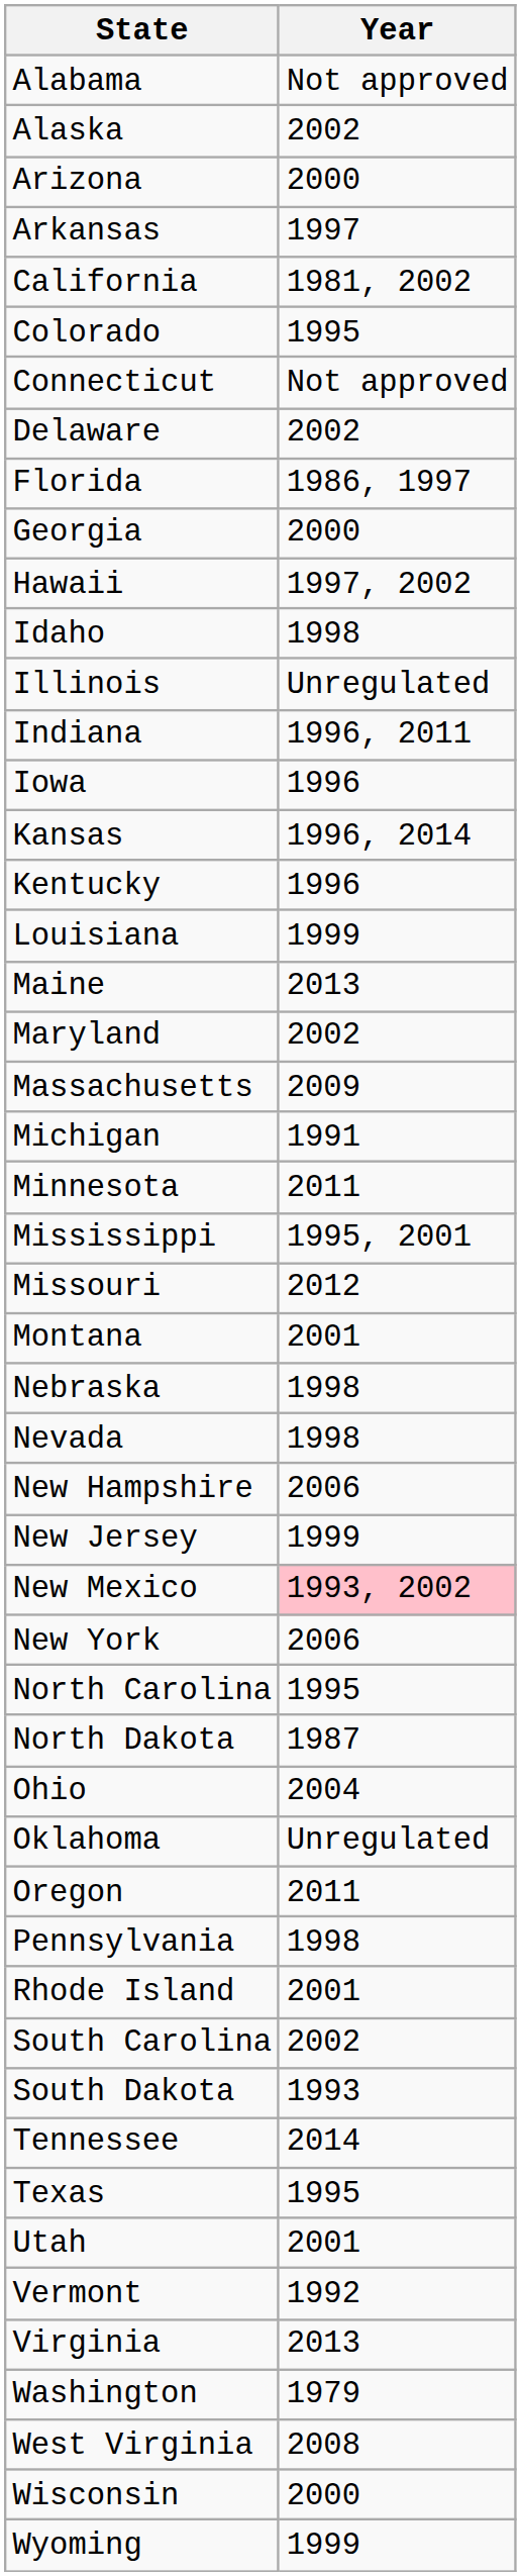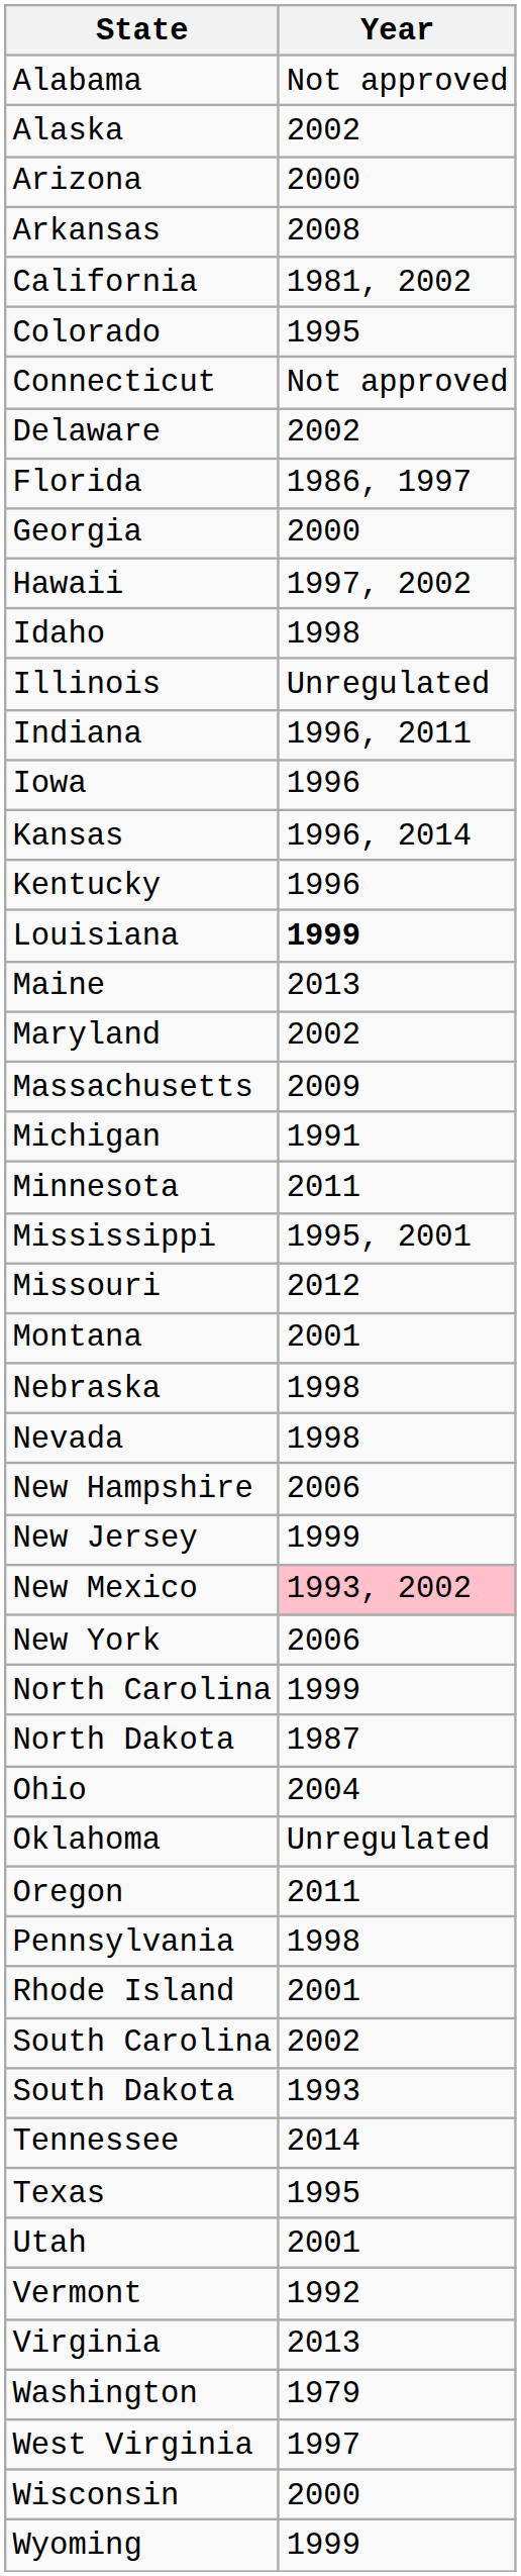Arkansas | Year: 1997 -> 2008
Louisiana | Year: normal -> bold
North Carolina | Year: 1995 -> 1999
West Virginia | Year: 2008 -> 1997
